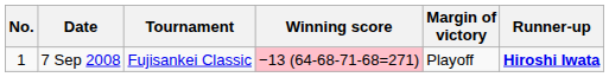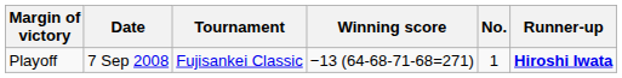columns swapped: No. <-> Margin of victory
7 Sep 2008 | Winning score: pink background -> no background
